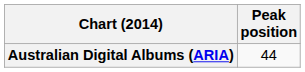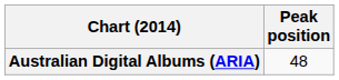Australian Digital Albums (ARIA) | Peak position: 44 -> 48
